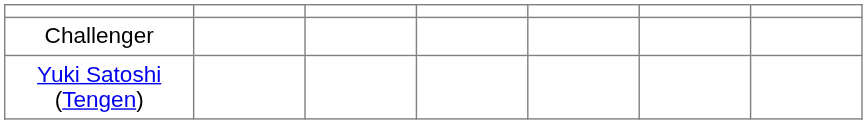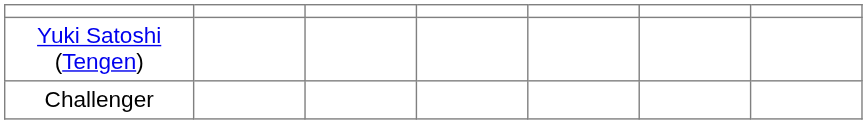rows swapped: Yuki Satoshi (Tengen) <-> Challenger
